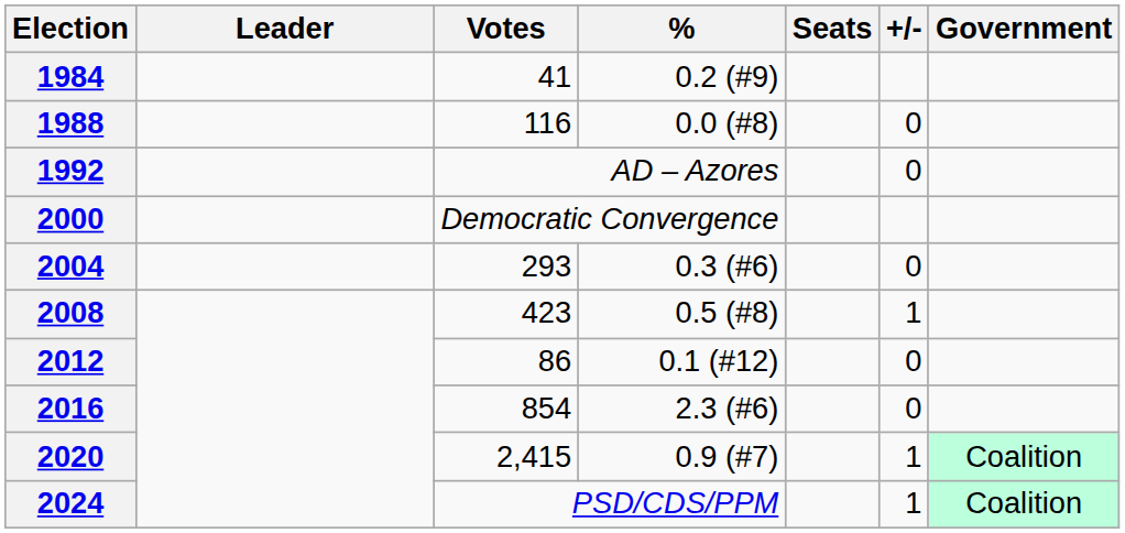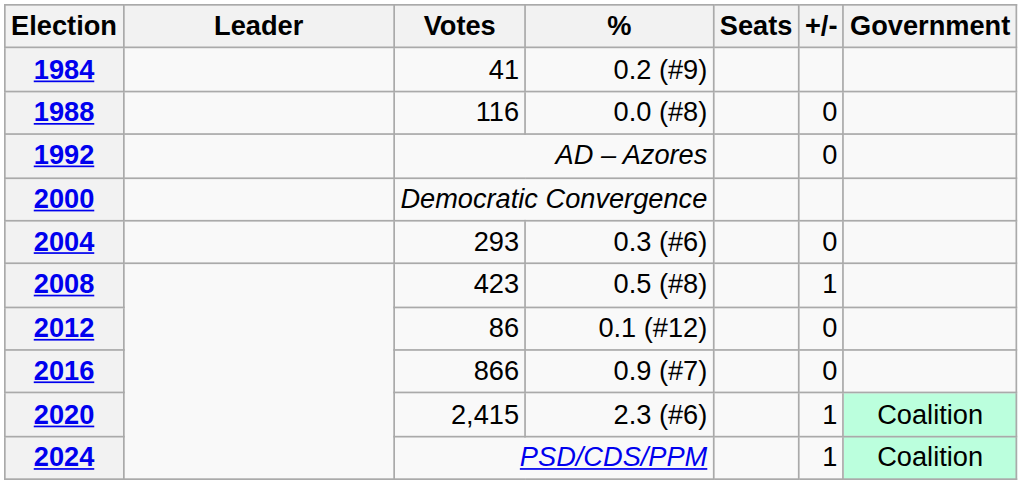2016 | Votes: 854 -> 866
2016 | %: 2.3 (#6) -> 0.9 (#7)
2020 | %: 0.9 (#7) -> 2.3 (#6)
